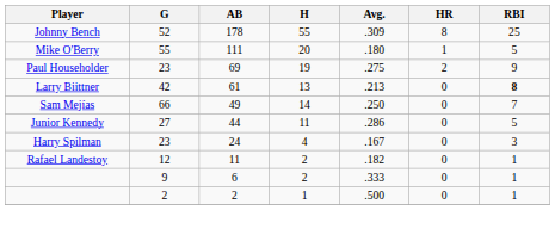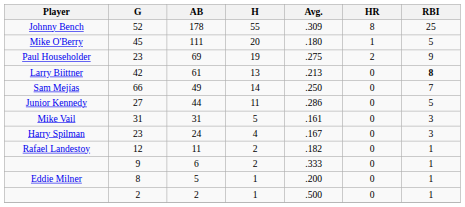Mike O'Berry | G: 55 -> 45
+ row: Mike Vail | 31 | 31 | 5 | .161 | 0 | 3
+ row: Eddie Milner | 8 | 5 | 1 | .200 | 0 | 1
